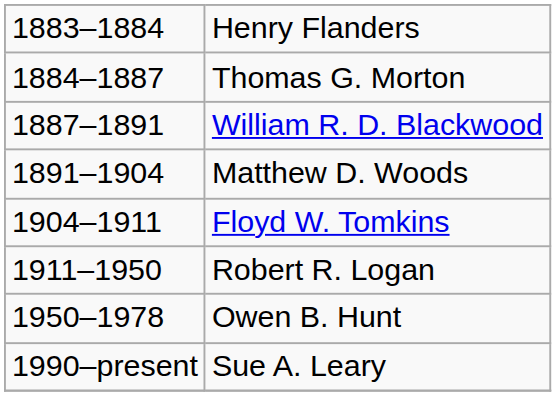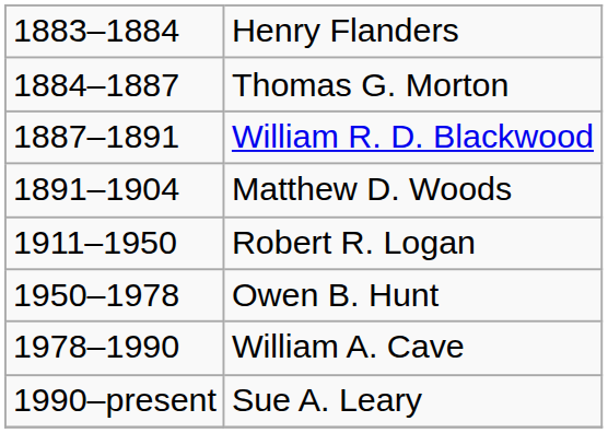- row: 1904–1911 | Floyd W. Tomkins
+ row: 1978–1990 | William A. Cave
